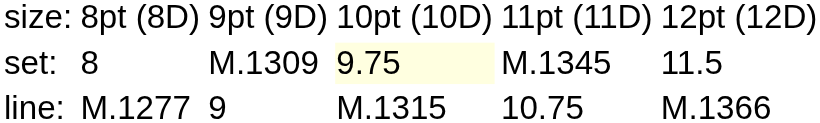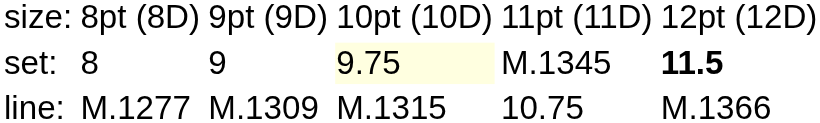set: | column 3: M.1309 -> 9
set: | column 6: normal -> bold
line: | column 3: 9 -> M.1309
